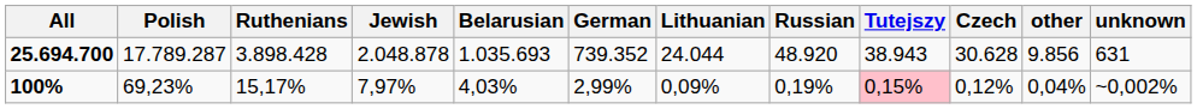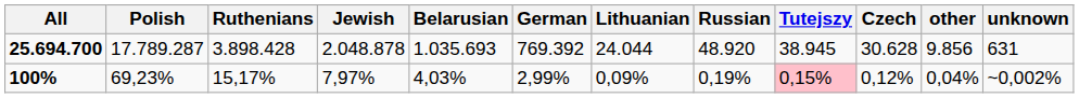25.694.700 | German: 739.352 -> 769.392
25.694.700 | Tutejszy: 38.943 -> 38.945
